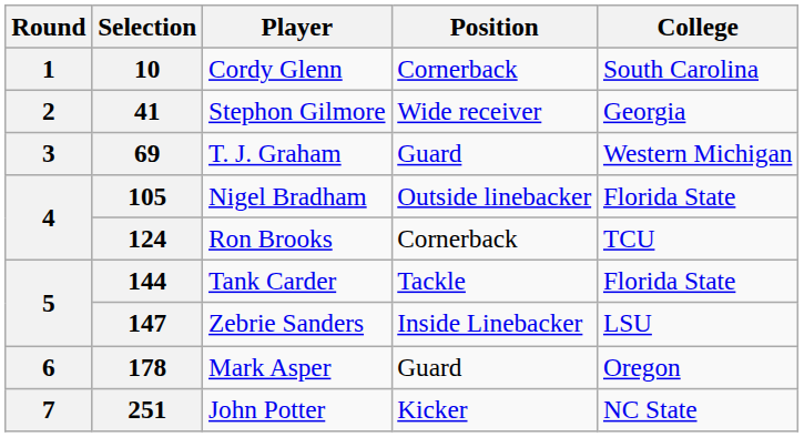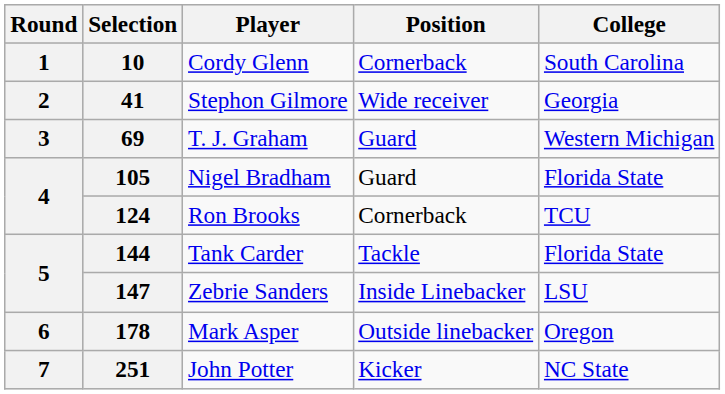105 | Position: Outside linebacker -> Guard
178 | Position: Guard -> Outside linebacker
